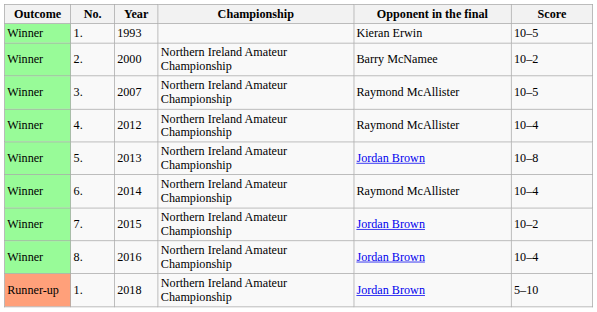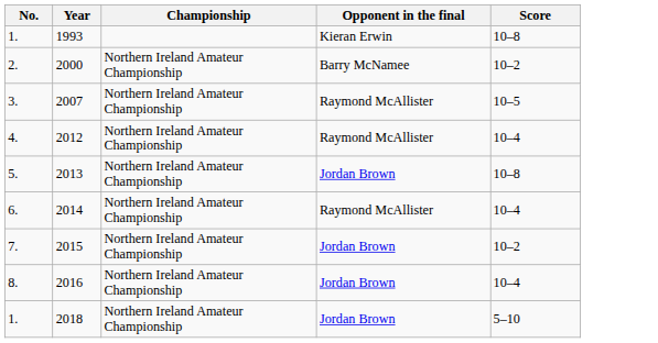- column: Outcome | Winner | Winner | Winner | Winner | Winner | Winner | Winner | Winner | Runner-up
1993 | Score: 10–5 -> 10–8
